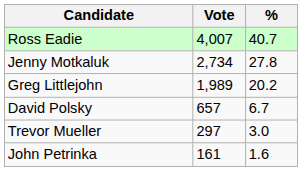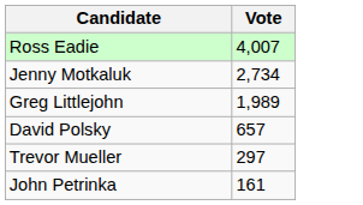- column: % | 40.7 | 27.8 | 20.2 | 6.7 | 3.0 | 1.6
